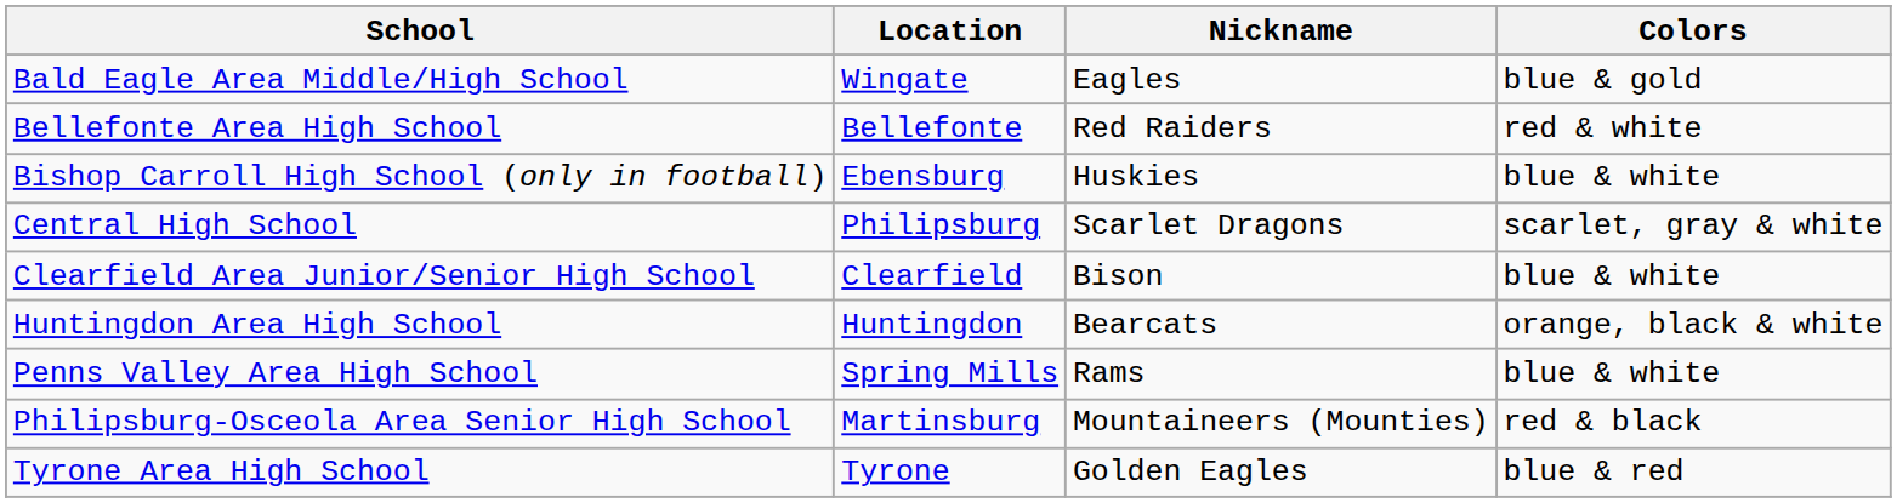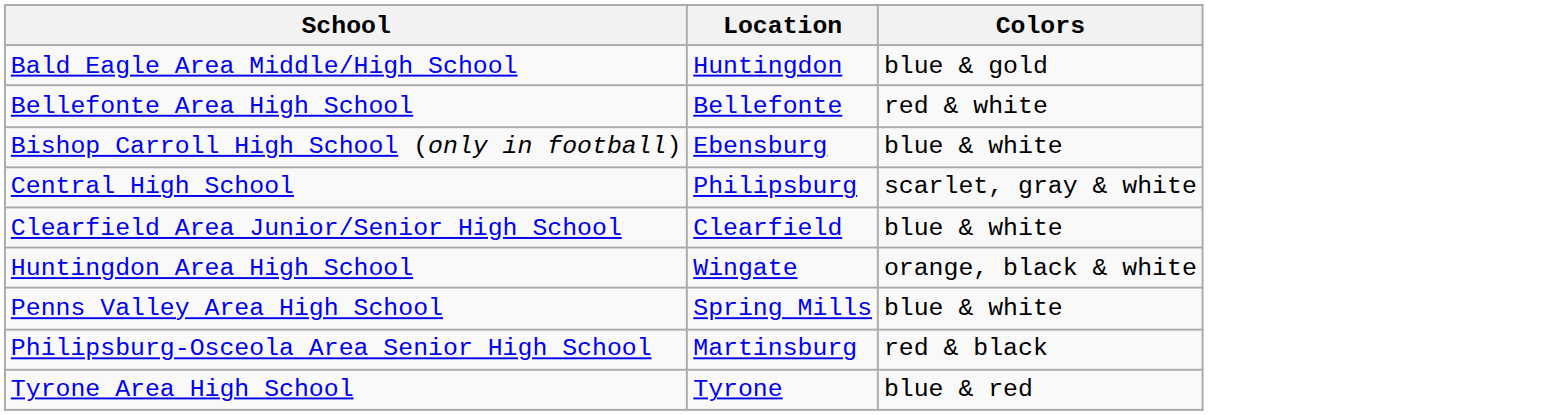- column: Nickname | Eagles | Red Raiders | Huskies | Scarlet Dragons | Bison | Bearcats | Rams | Mountaineers (Mounties) | Golden Eagles
Bald Eagle Area Middle/High School | Location: Wingate -> Huntingdon
Huntingdon Area High School | Location: Huntingdon -> Wingate
